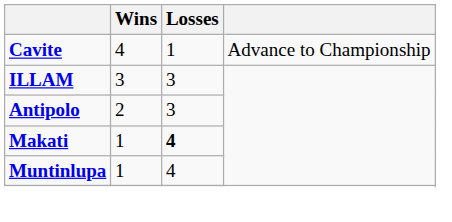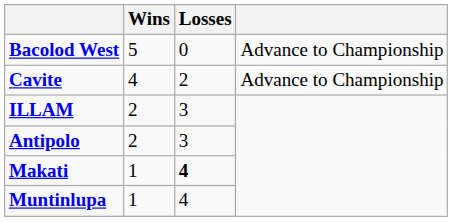+ row: Bacolod West | 5 | 0 | Advance to Championship
Cavite | Losses: 1 -> 2
ILLAM | Wins: 3 -> 2
